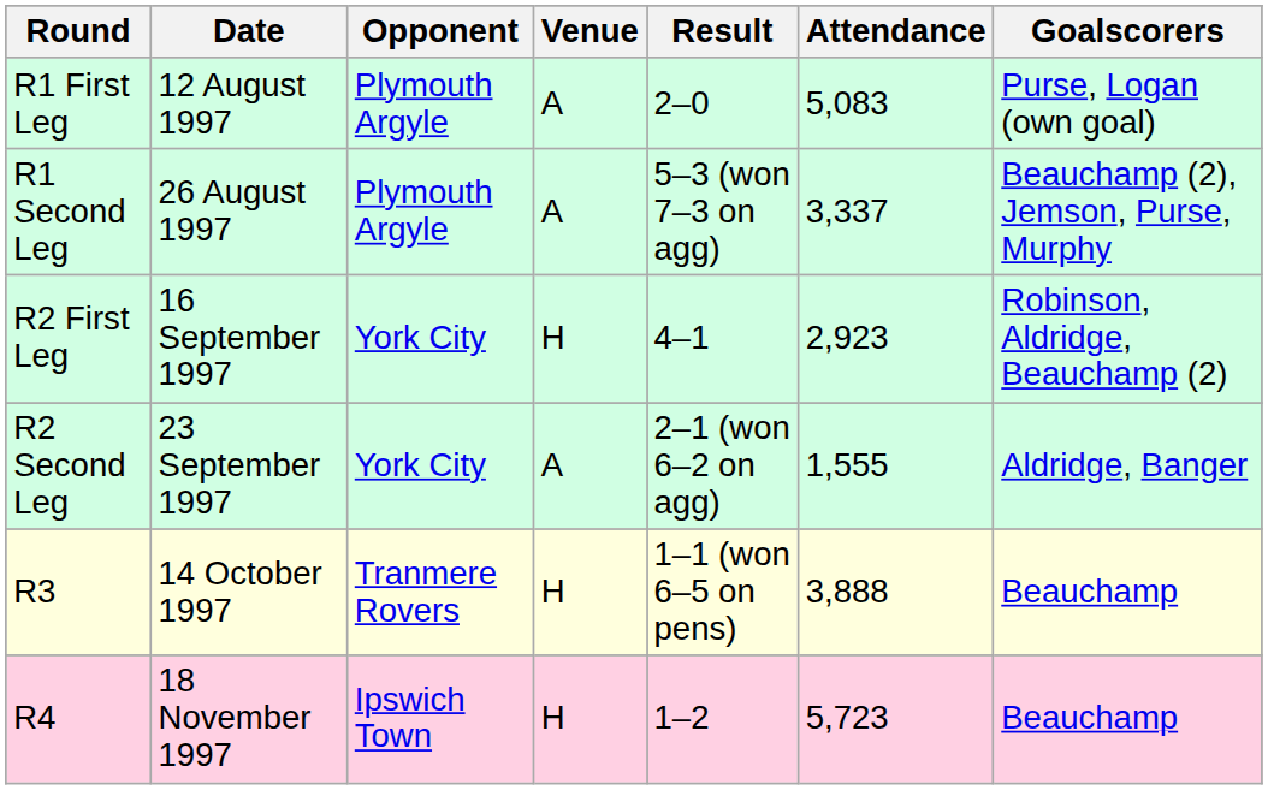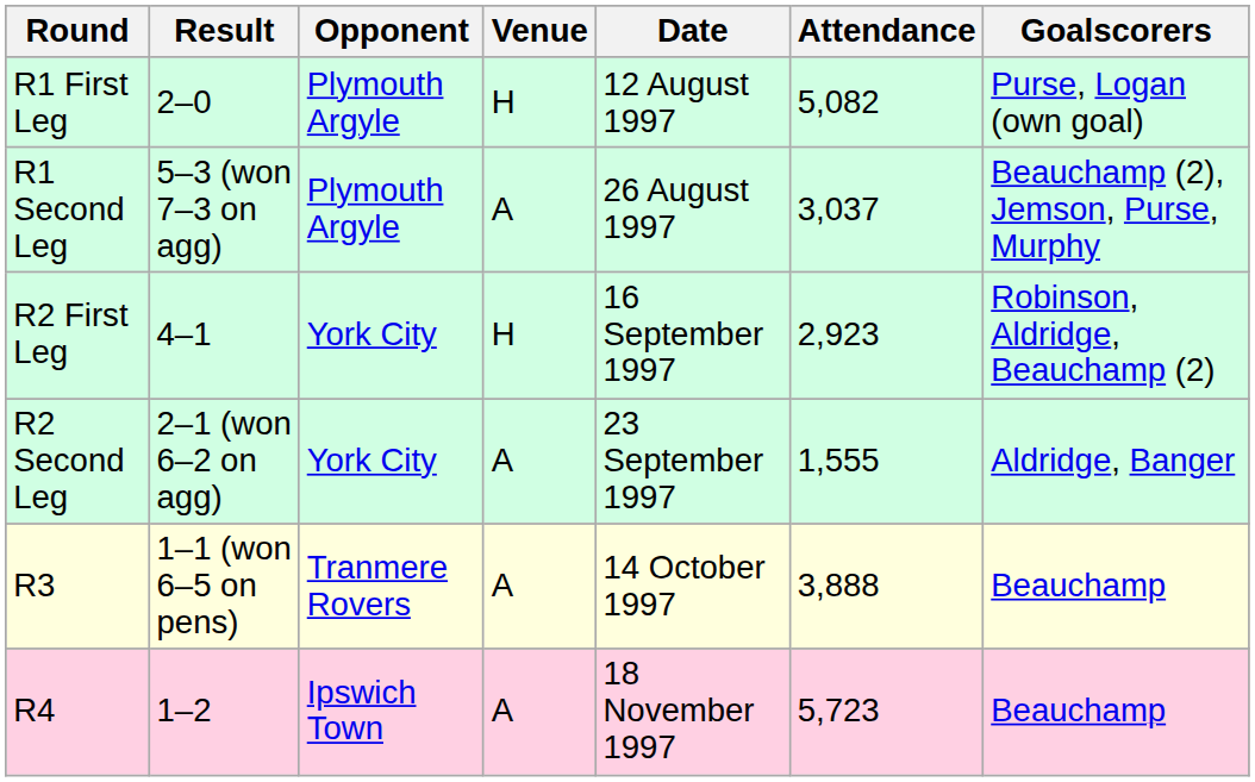columns swapped: Date <-> Result
R1 First Leg | Venue: A -> H
R1 First Leg | Attendance: 5,083 -> 5,082
R1 Second Leg | Attendance: 3,337 -> 3,037
R3 | Venue: H -> A
R4 | Venue: H -> A
